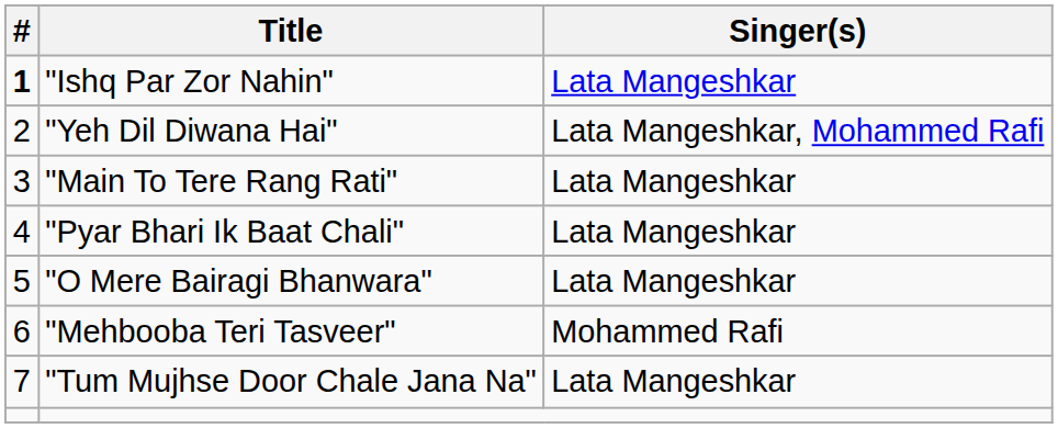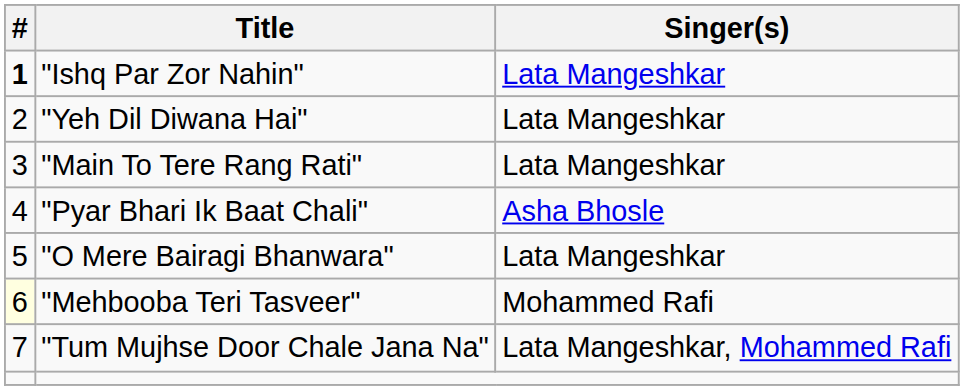"Yeh Dil Diwana Hai" | Singer(s): Lata Mangeshkar, Mohammed Rafi -> Lata Mangeshkar
"Pyar Bhari Ik Baat Chali" | Singer(s): Lata Mangeshkar -> Asha Bhosle
"Mehbooba Teri Tasveer" | #: no background -> lightyellow background
"Tum Mujhse Door Chale Jana Na" | Singer(s): Lata Mangeshkar -> Lata Mangeshkar, Mohammed Rafi
